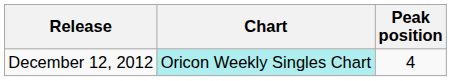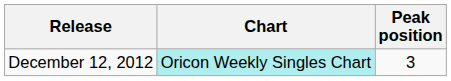December 12, 2012 | Peak position: 4 -> 3
